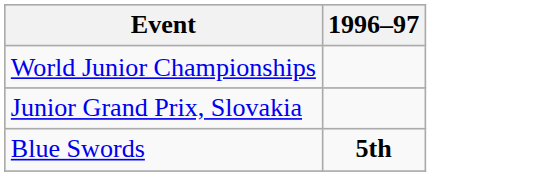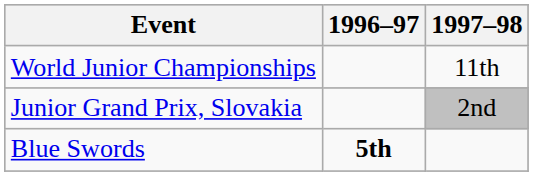+ column: 1997–98 | 11th | 2nd
